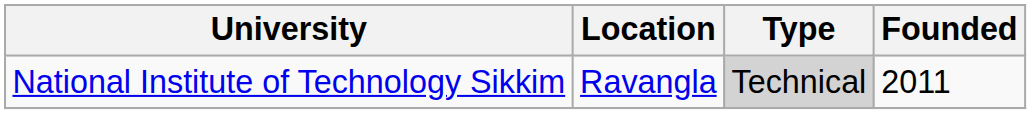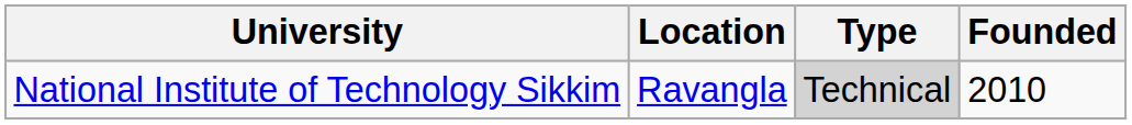National Institute of Technology Sikkim | Founded: 2011 -> 2010
